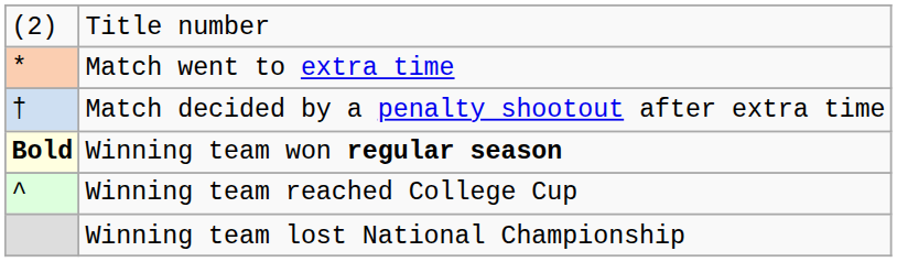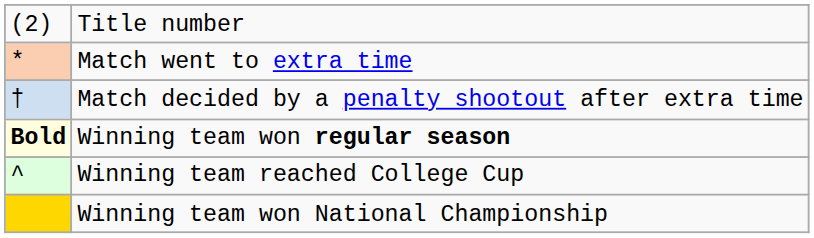- row: Winning team lost National Championship
+ row: Winning team won National Championship
